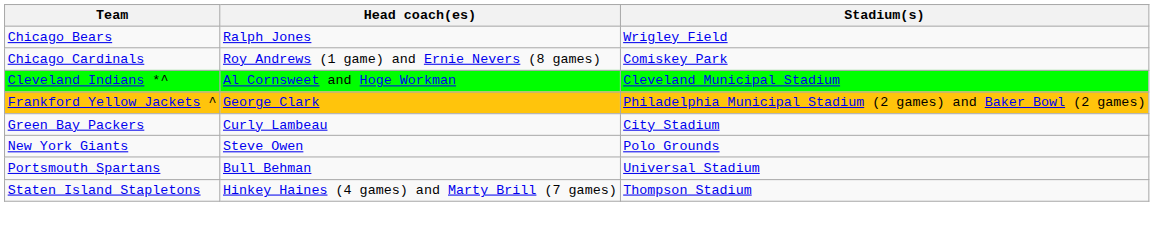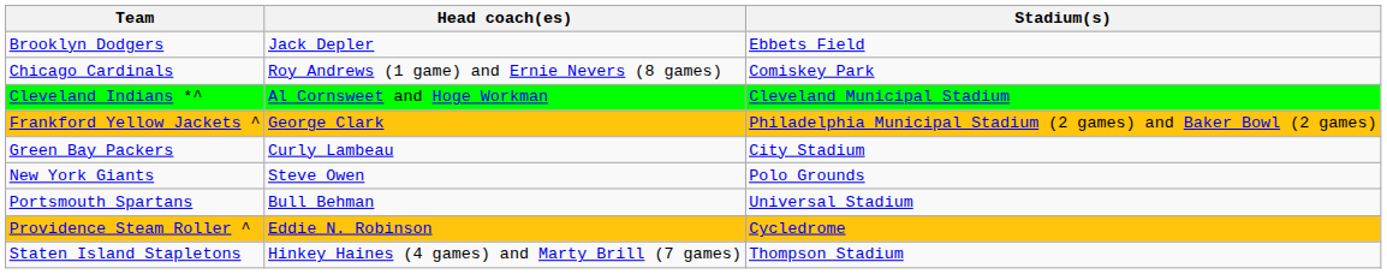+ row: Brooklyn Dodgers | Jack Depler | Ebbets Field
- row: Chicago Bears | Ralph Jones | Wrigley Field
+ row: Providence Steam Roller ^ | Eddie N. Robinson | Cycledrome
